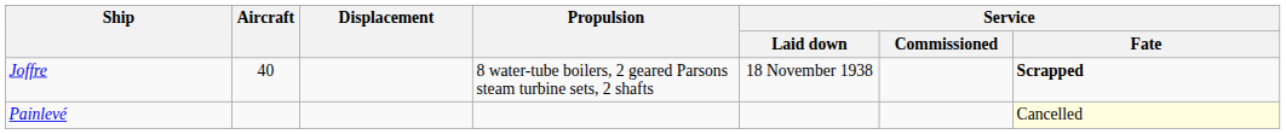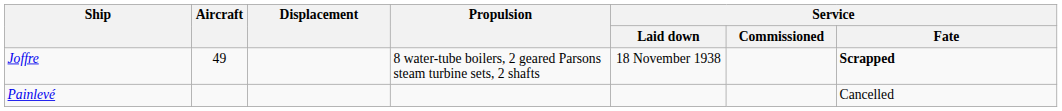Joffre | Aircraft: 40 -> 49
Painlevé | Service / Fate: lightyellow background -> no background
